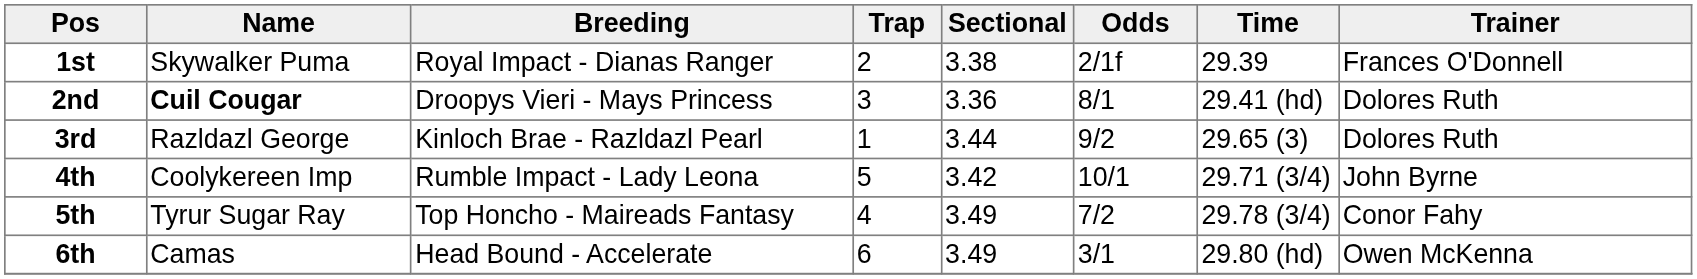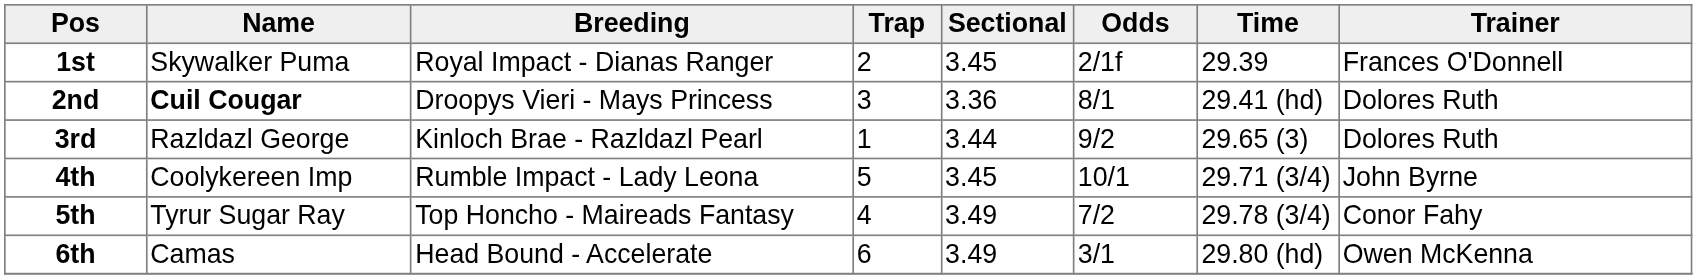1st | Sectional: 3.38 -> 3.45
4th | Sectional: 3.42 -> 3.45
